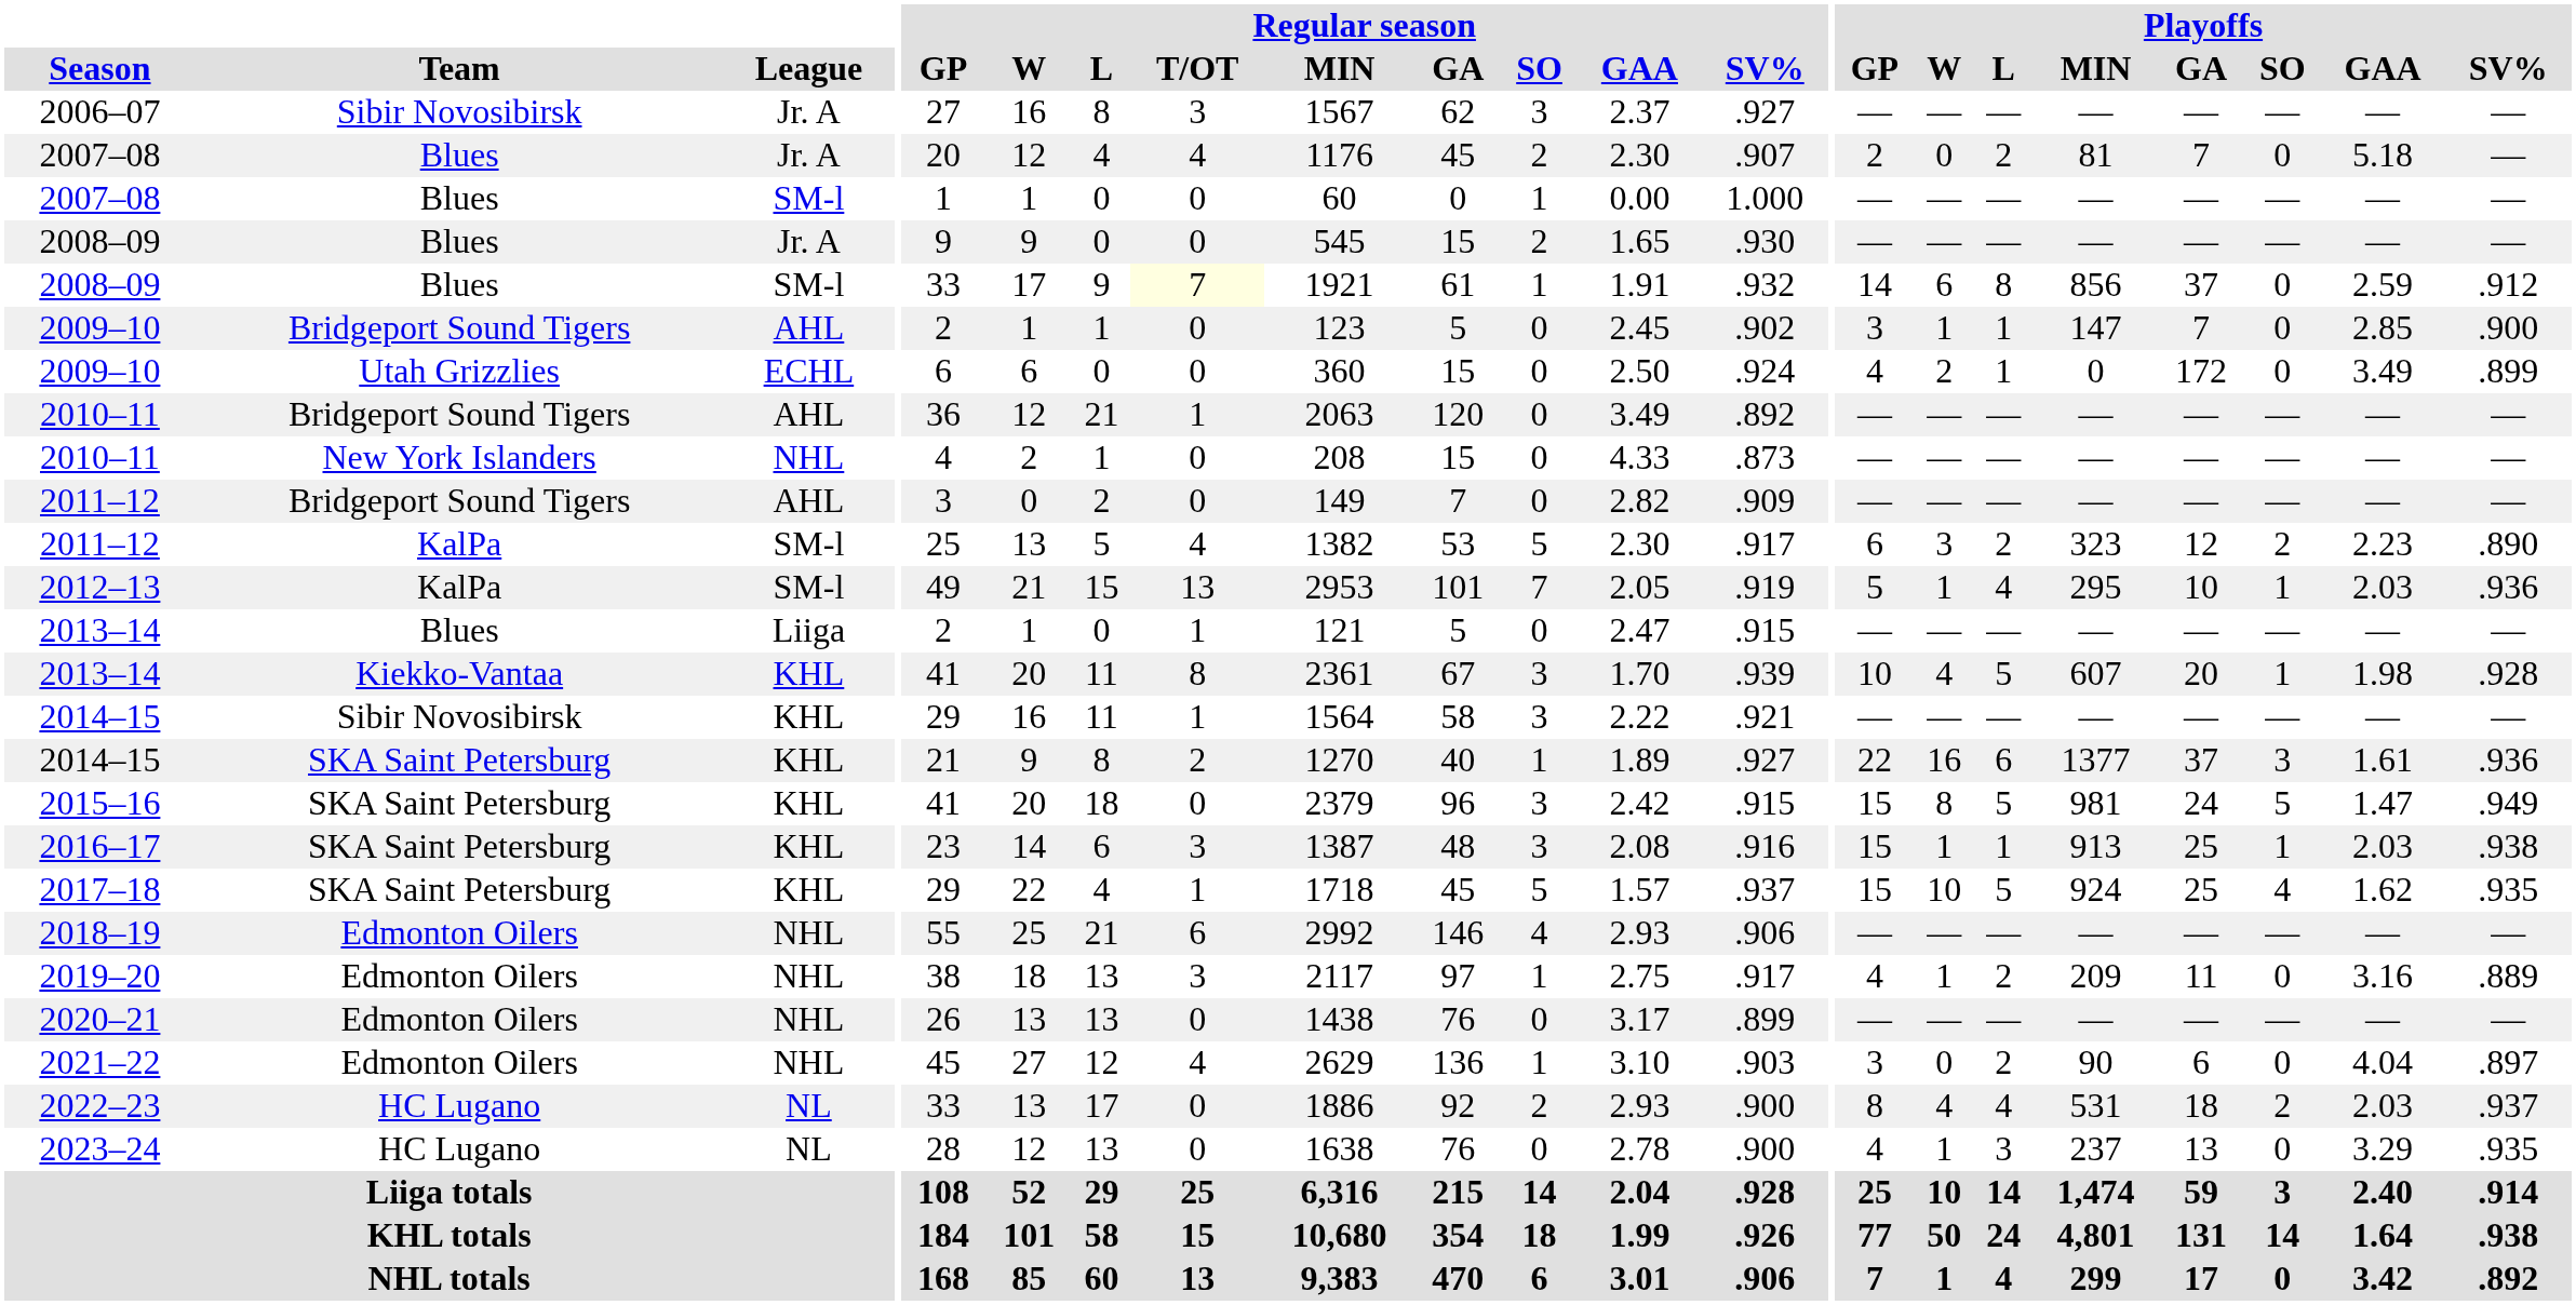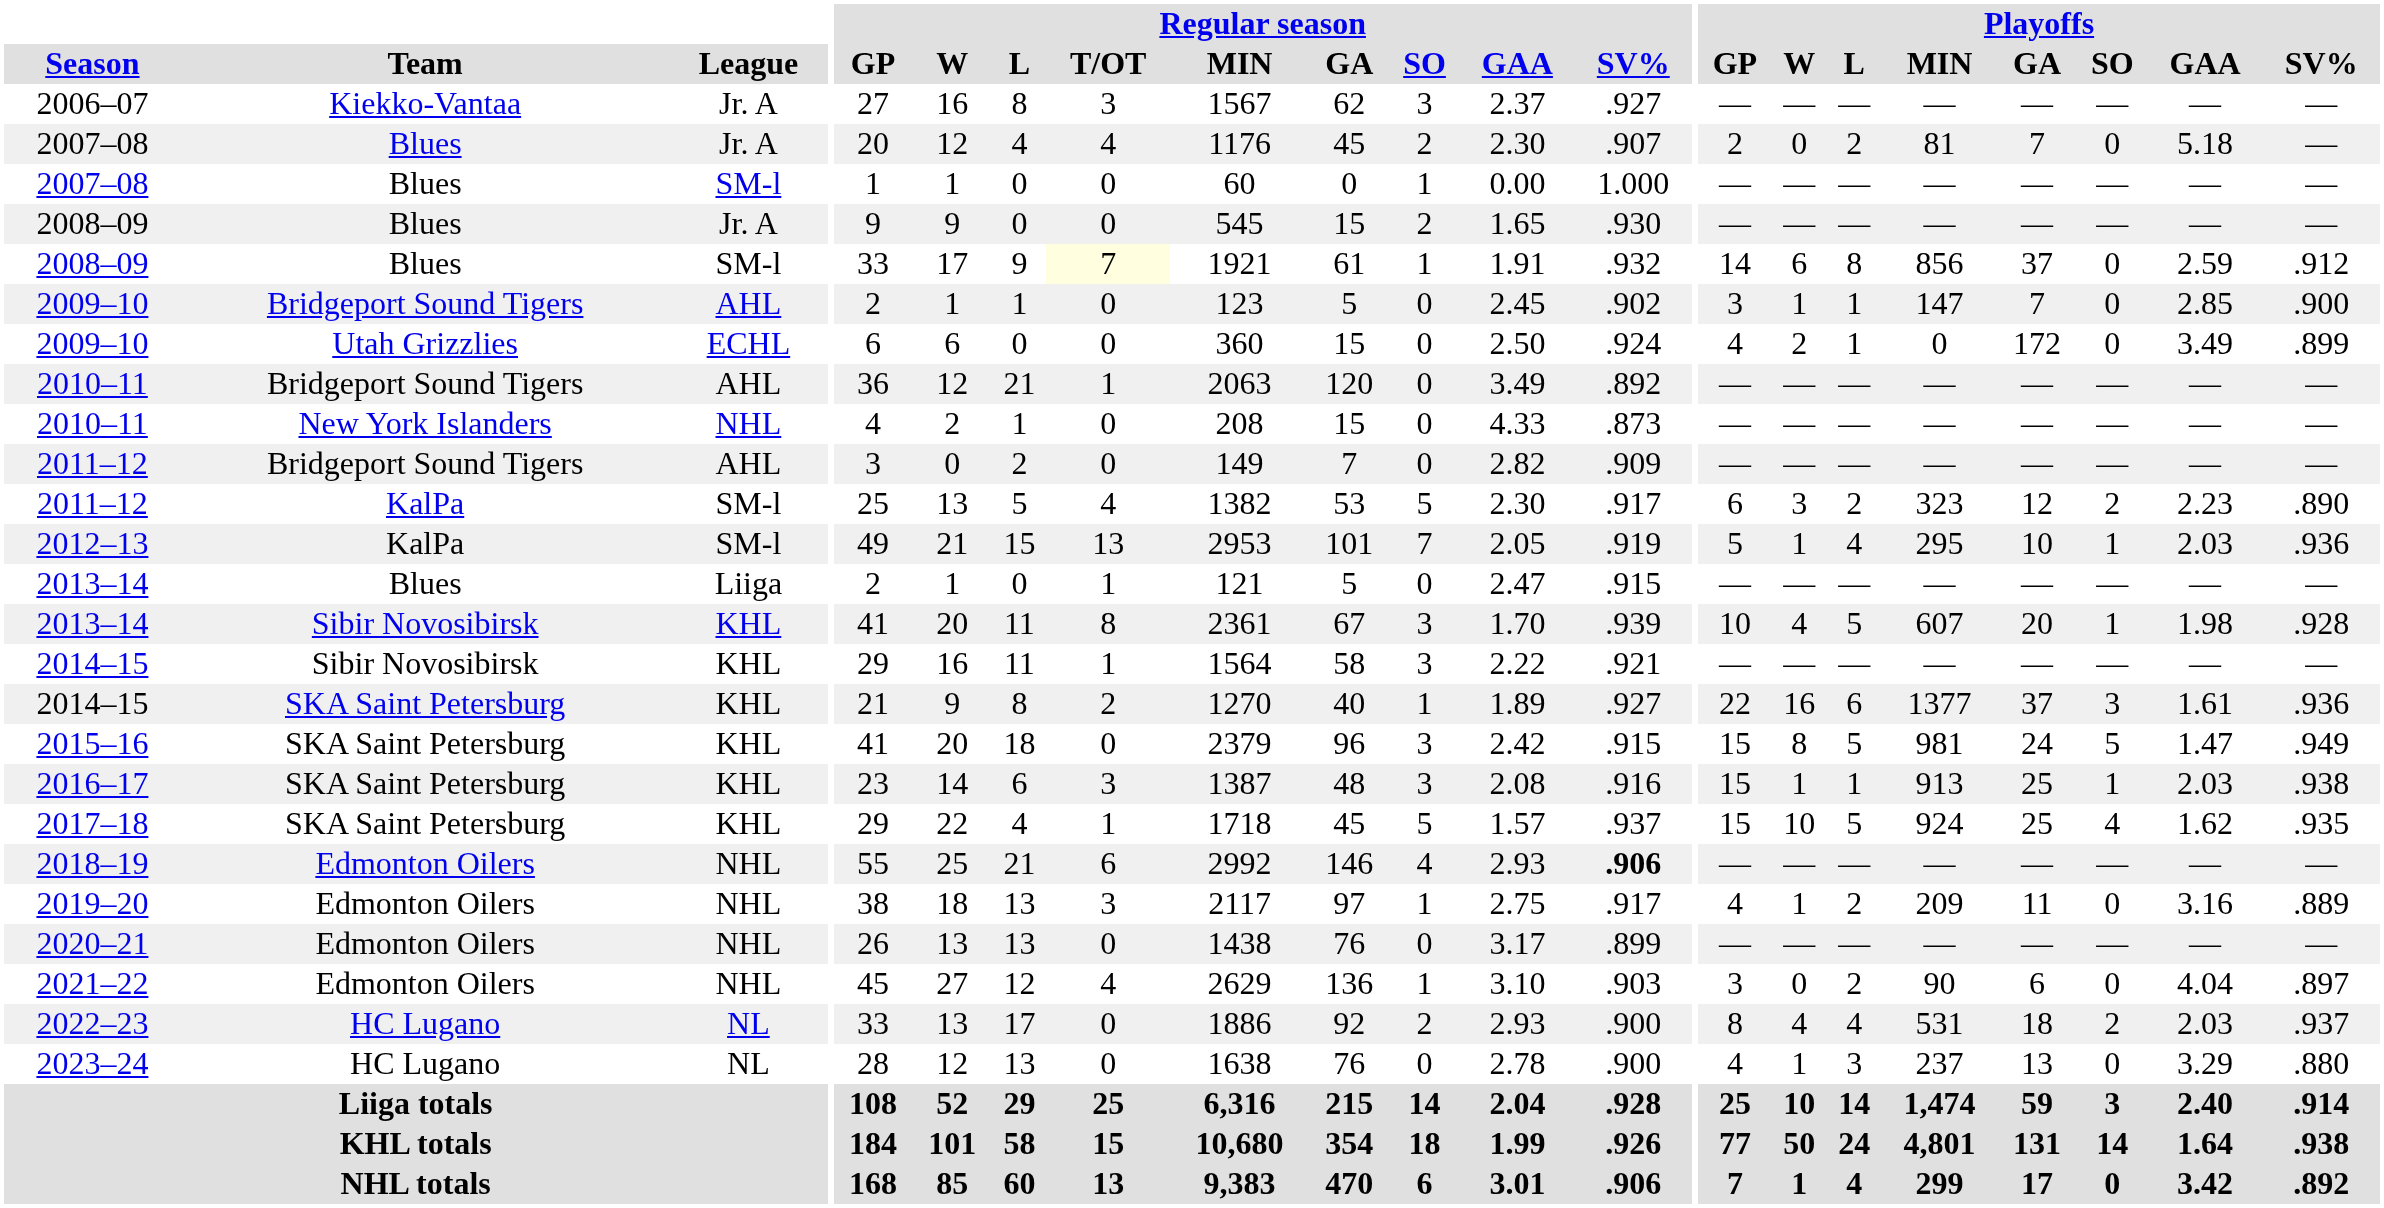2006–07 | Team: Sibir Novosibirsk -> Kiekko-Vantaa
2013–14 / KHL | Team: Kiekko-Vantaa -> Sibir Novosibirsk
2018–19 | Regular season / SV%: normal -> bold
2023–24 | Playoffs / SV%: .935 -> .880
